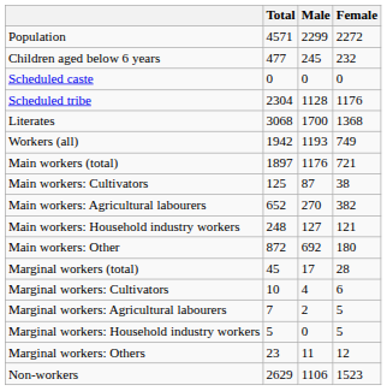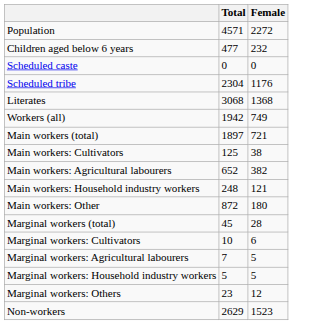- column: Male | 2299 | 245 | 0 | 1128 | 1700 | 1193 | 1176 | 87 | 270 | 127 | 692 | 17 | 4 | 2 | 0 | 11 | 1106
